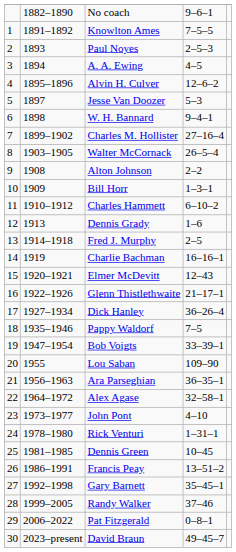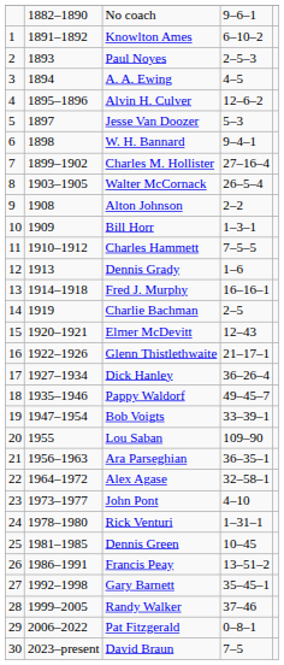Knowlton Ames | column 4: 7–5–5 -> 6–10–2
Charles Hammett | column 4: 6–10–2 -> 7–5–5
Fred J. Murphy | column 4: 2–5 -> 16–16–1
Charlie Bachman | column 4: 16–16–1 -> 2–5
Pappy Waldorf | column 4: 7–5 -> 49–45–7
David Braun | column 4: 49–45–7 -> 7–5
